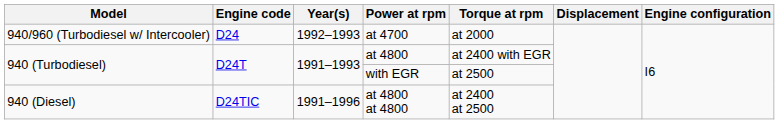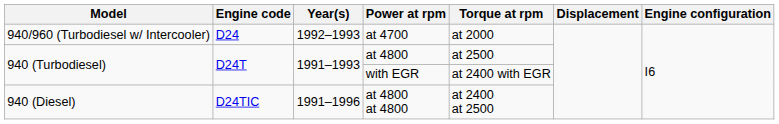at 4800 | Torque at rpm: at 2400 with EGR -> at 2500
with EGR | Torque at rpm: at 2500 -> at 2400 with EGR
